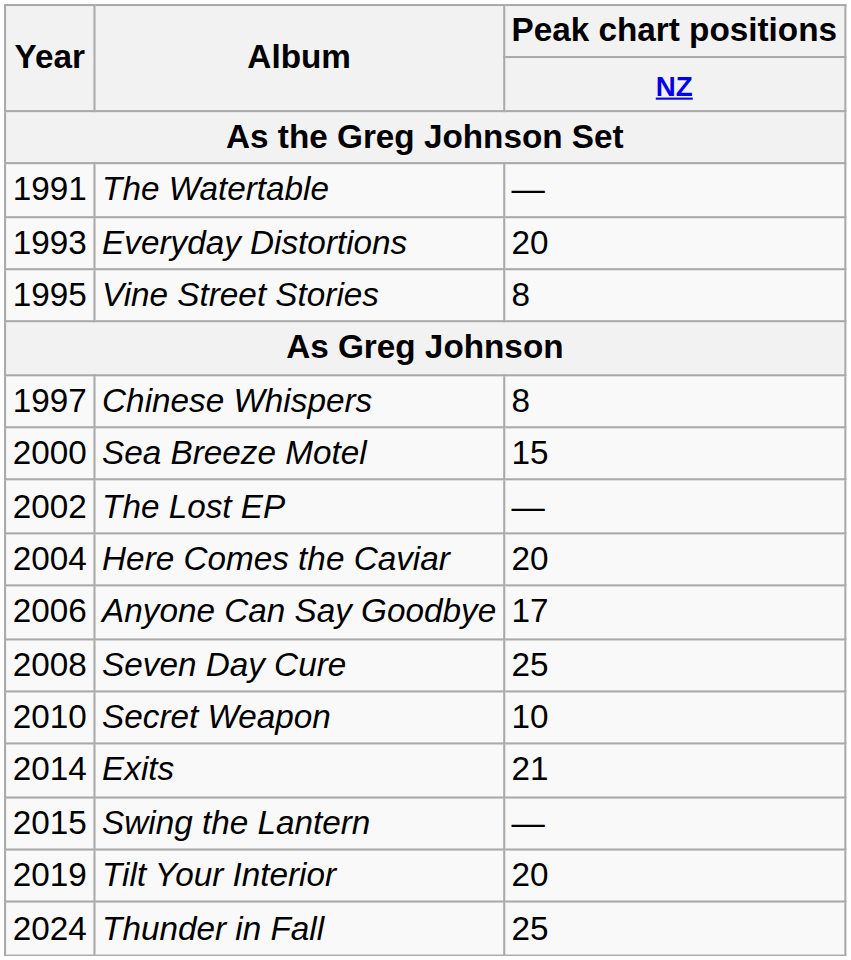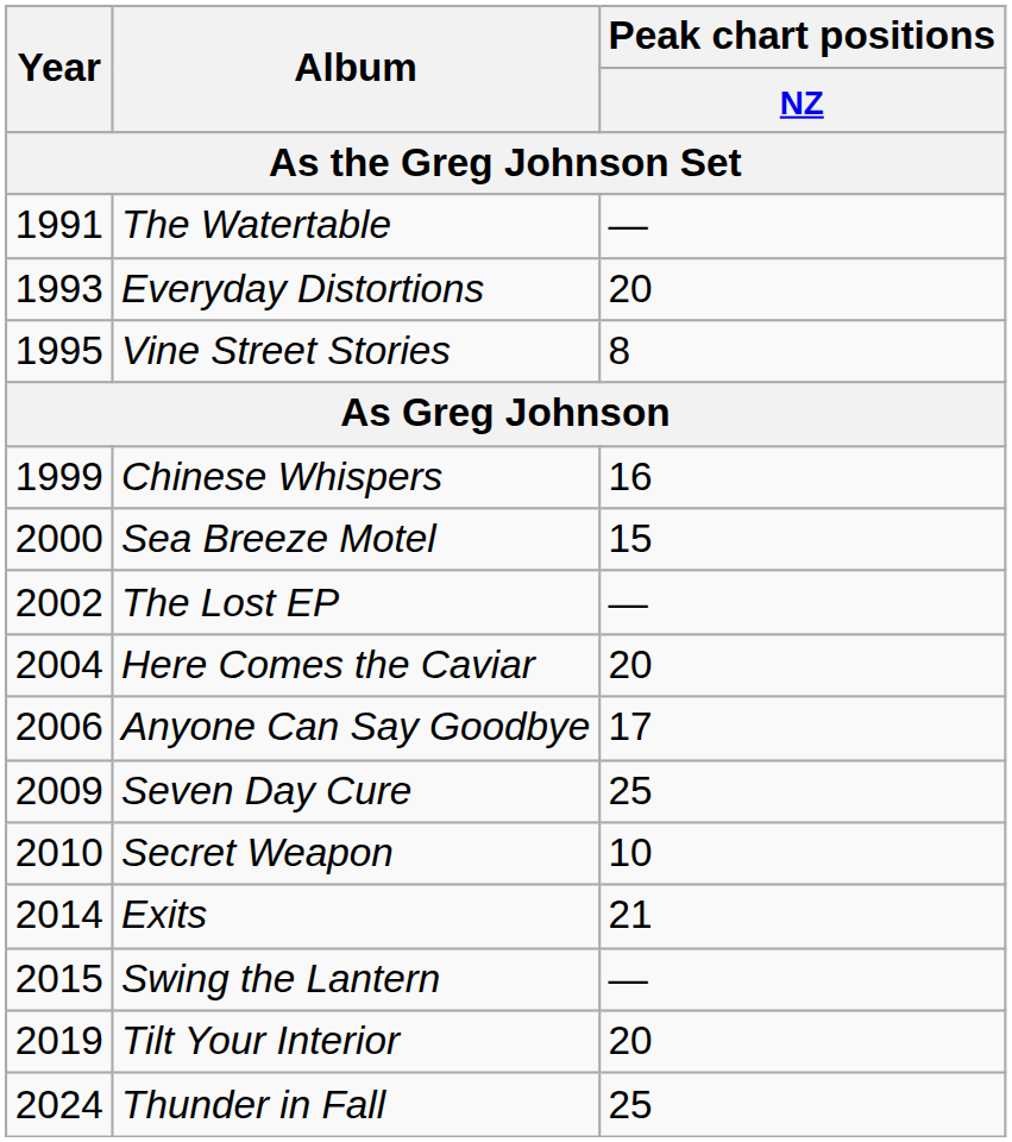Chinese Whispers | Year: 1997 -> 1999
Chinese Whispers | Peak chart positions / NZ: 8 -> 16
Seven Day Cure | Year: 2008 -> 2009
